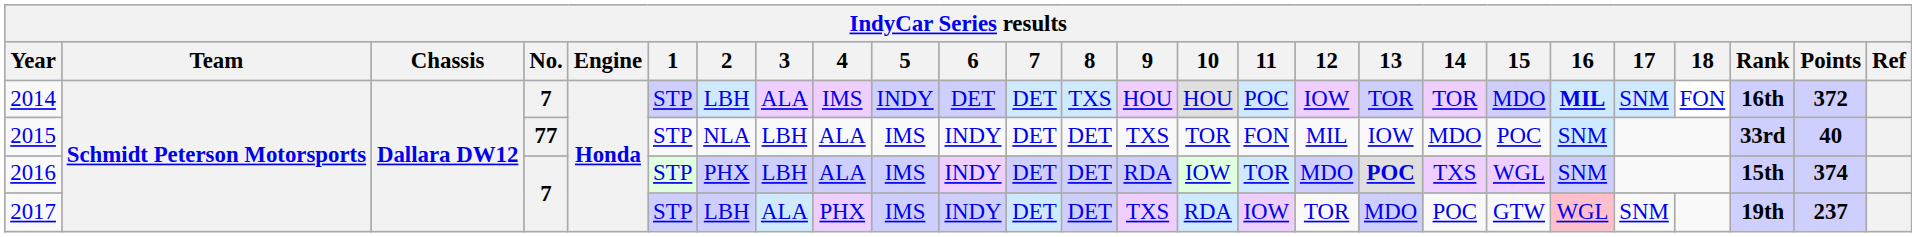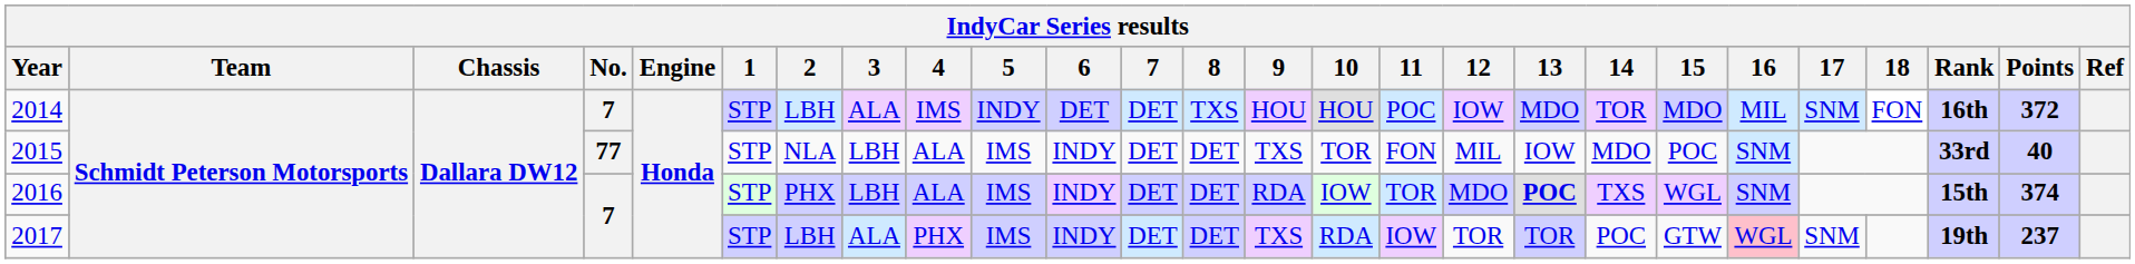2014 | 13: TOR -> MDO
2014 | 16: bold -> normal
2017 | 13: MDO -> TOR
